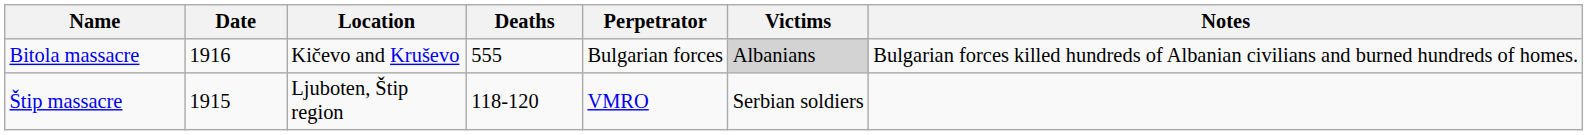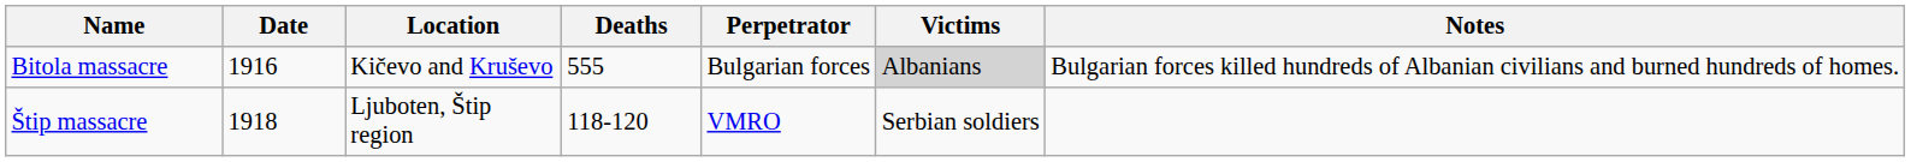Štip massacre | Date: 1915 -> 1918
